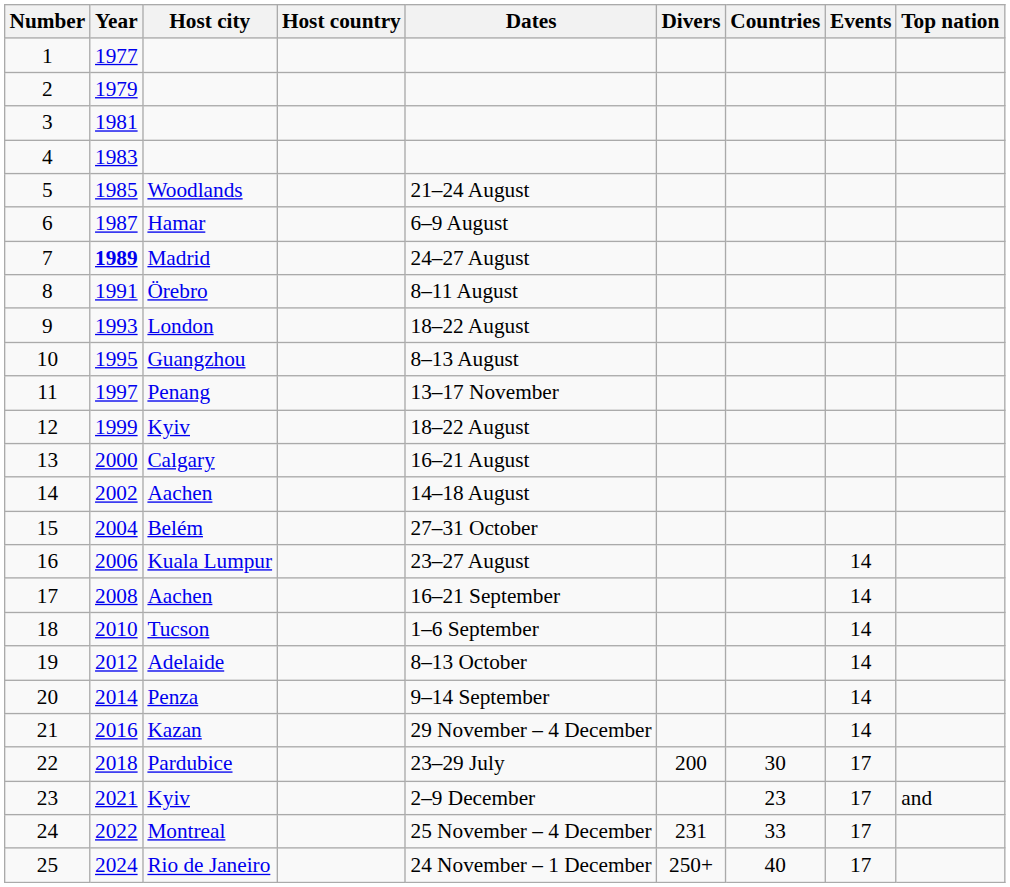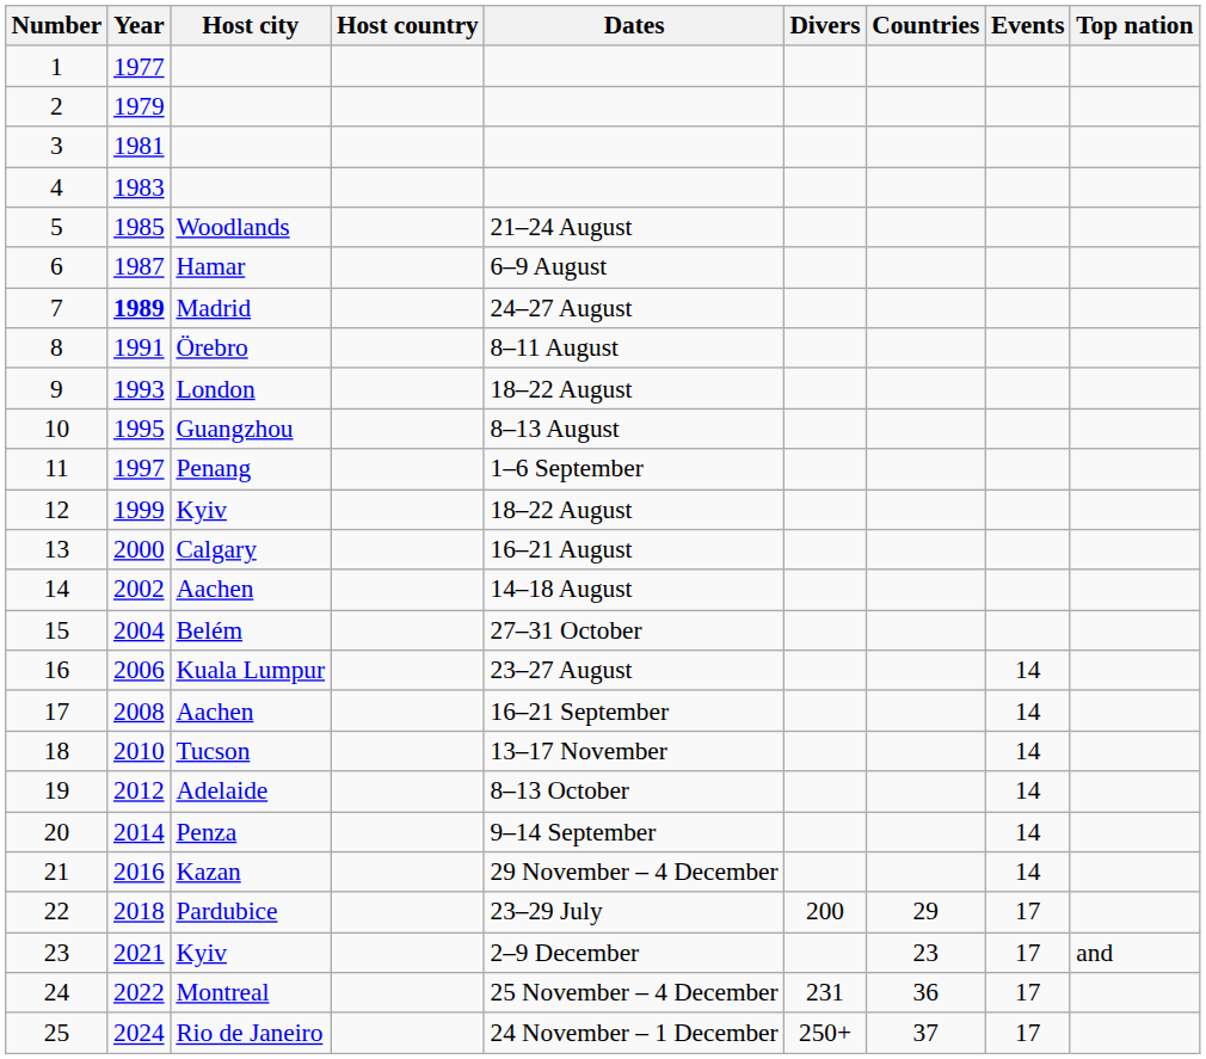11 | Dates: 13–17 November -> 1–6 September
18 | Dates: 1–6 September -> 13–17 November
22 | Countries: 30 -> 29
24 | Countries: 33 -> 36
25 | Countries: 40 -> 37
